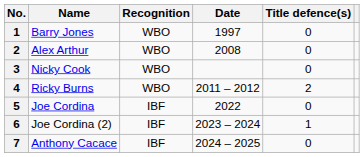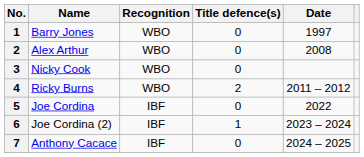columns swapped: Date <-> Title defence(s)
